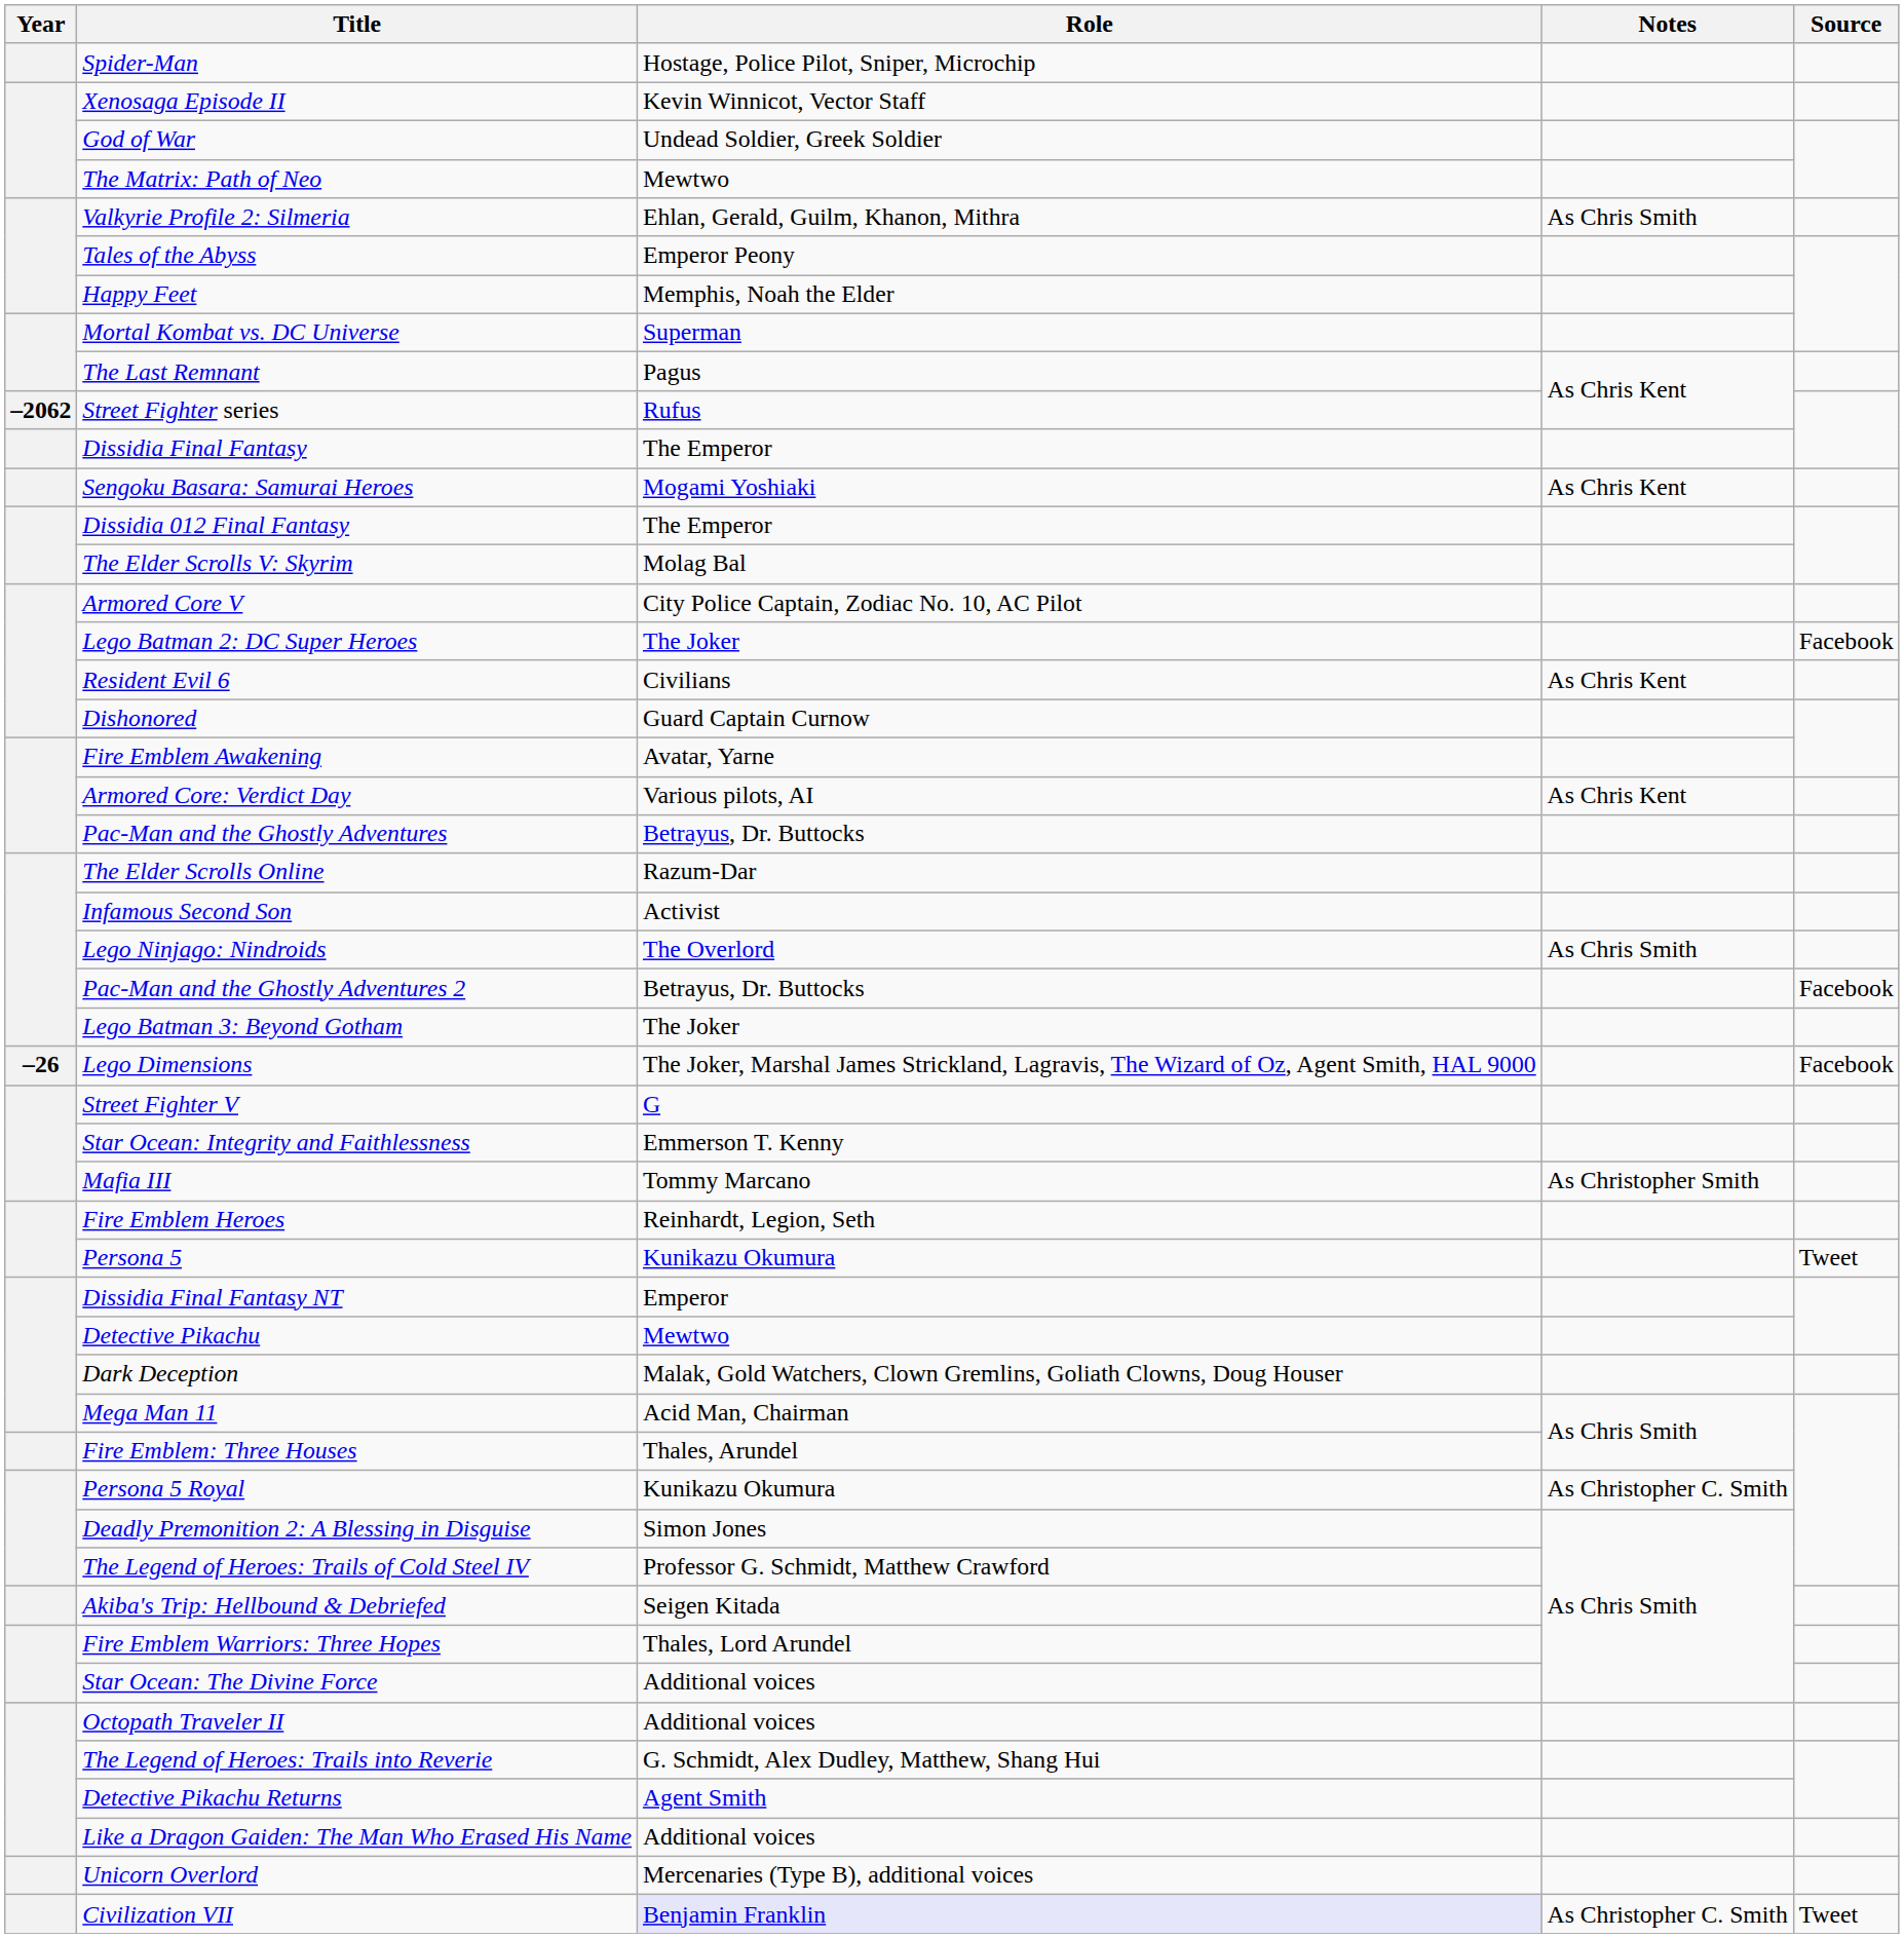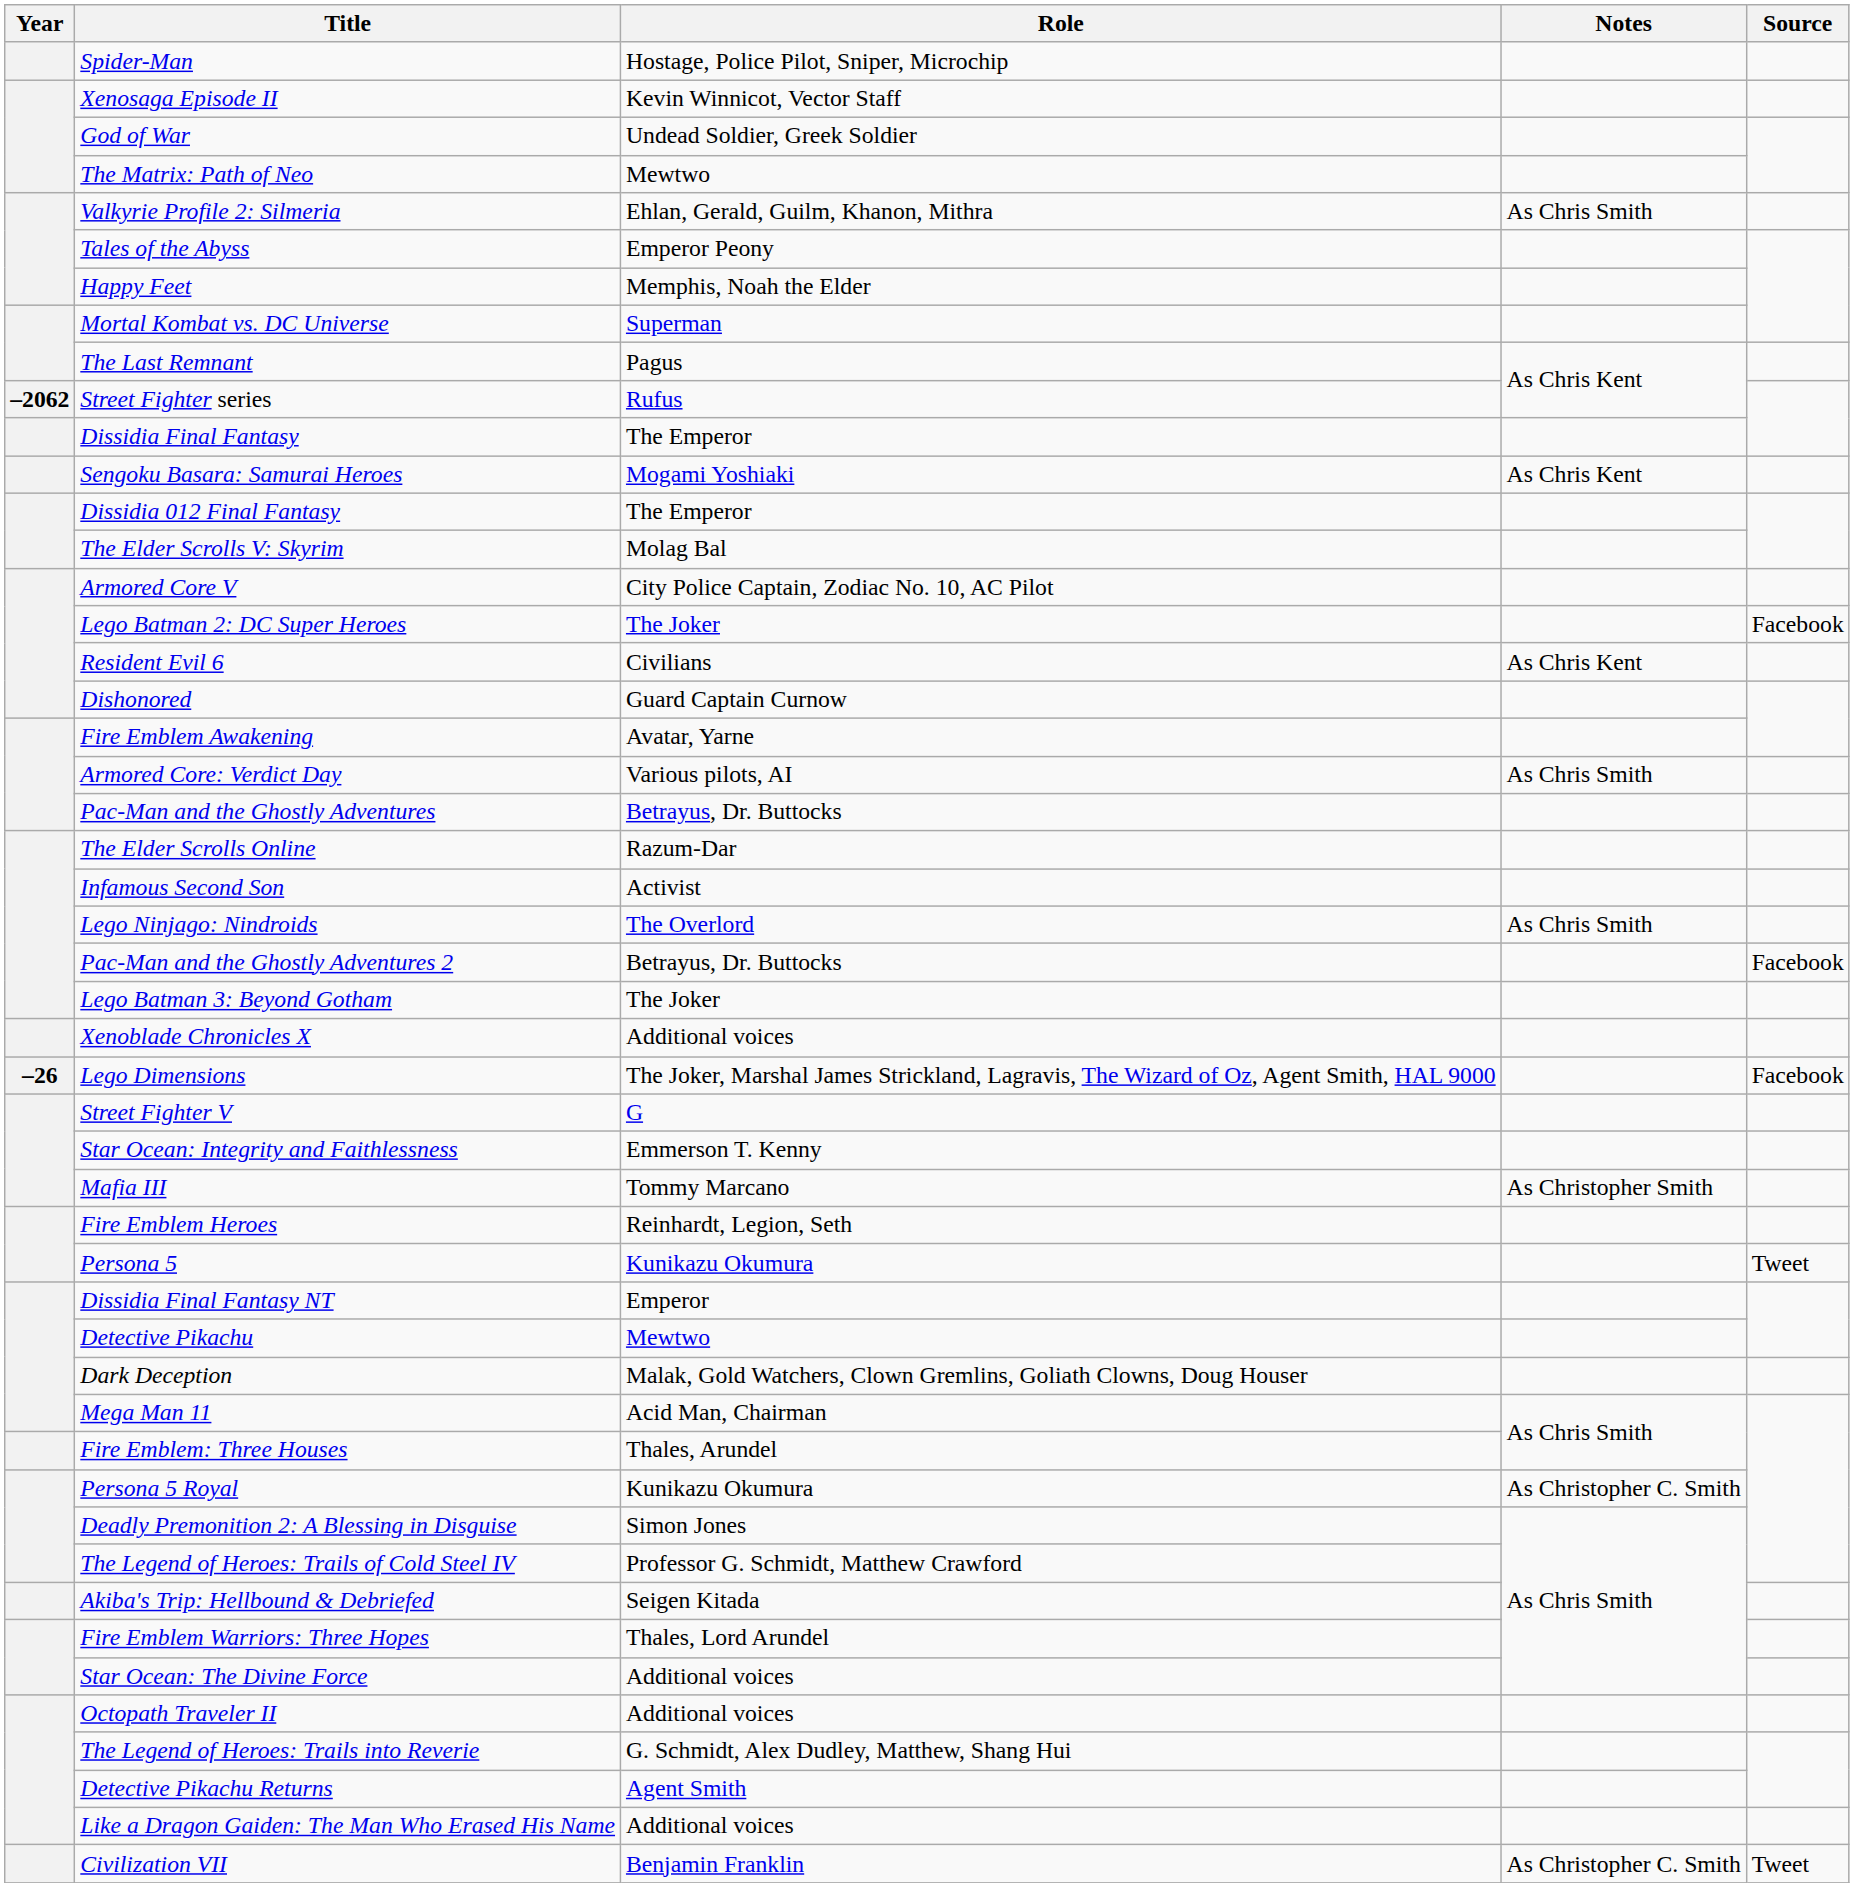Armored Core: Verdict Day | Notes: As Chris Kent -> As Chris Smith
+ row: Xenoblade Chronicles X | Additional voices
- row: Unicorn Overlord | Mercenaries (Type B), additional voices
Civilization VII | Role: lavender background -> no background
